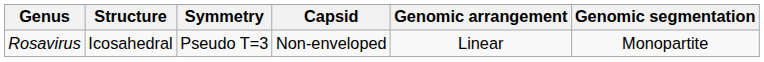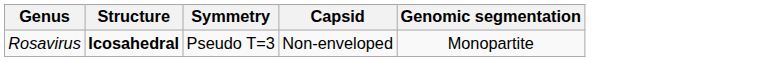- column: Genomic arrangement | Linear
Rosavirus | Structure: normal -> bold
